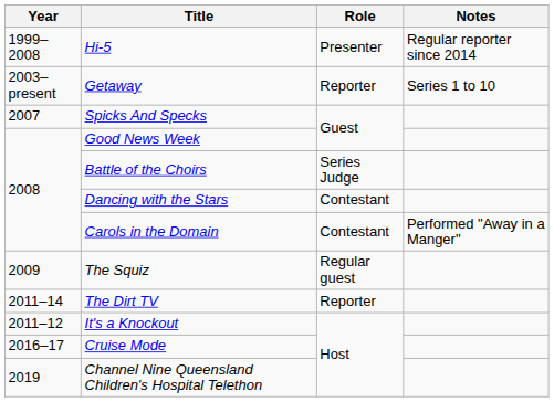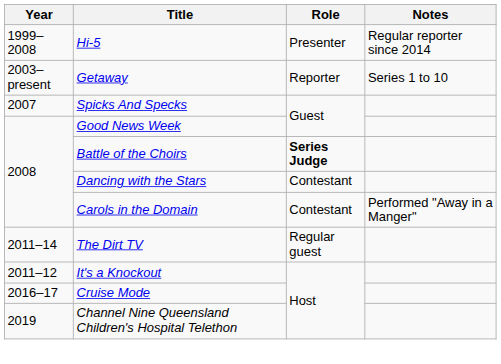Battle of the Choirs | Role: normal -> bold
- row: 2009 | The Squiz | Regular guest
The Dirt TV | Role: Reporter -> Regular guest
